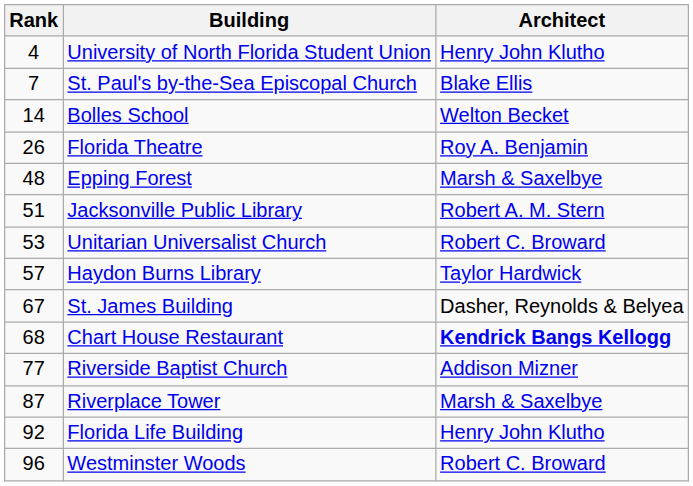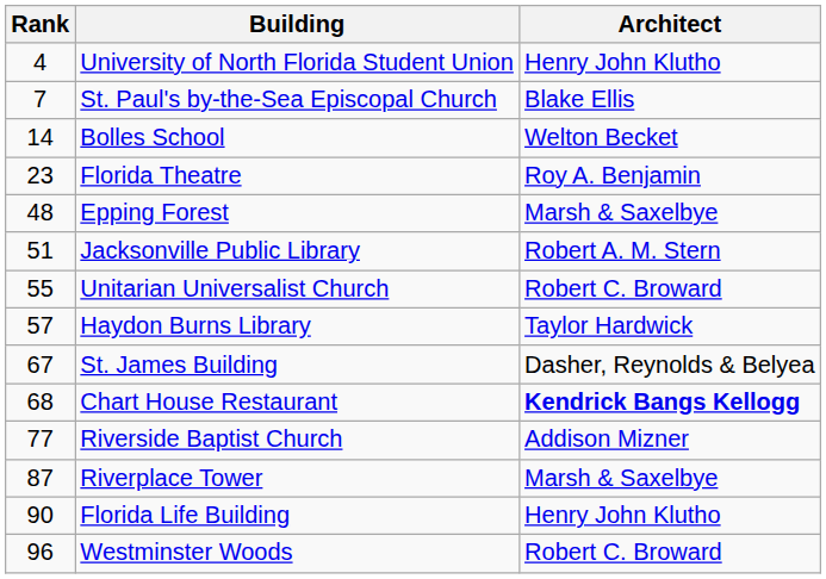Florida Theatre | Rank: 26 -> 23
Unitarian Universalist Church | Rank: 53 -> 55
Florida Life Building | Rank: 92 -> 90
